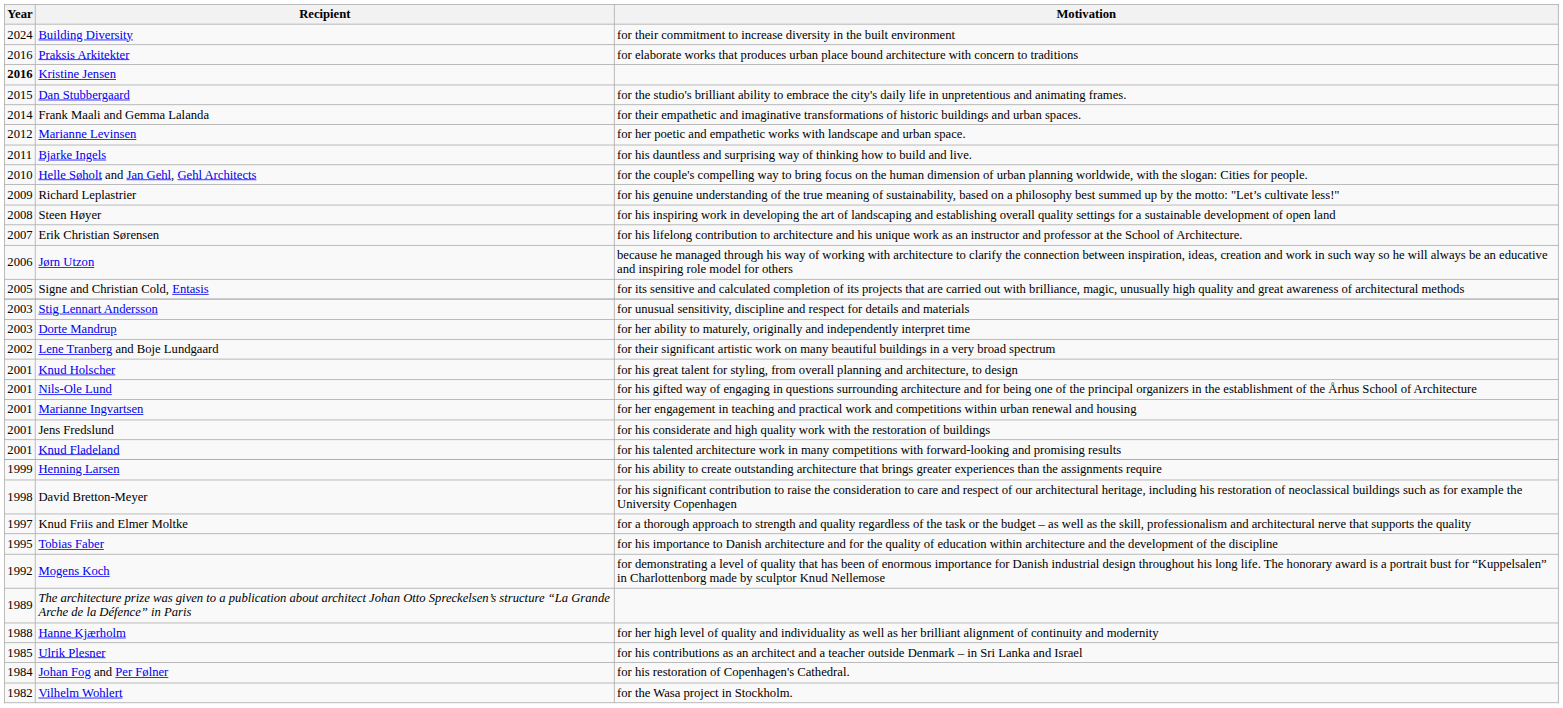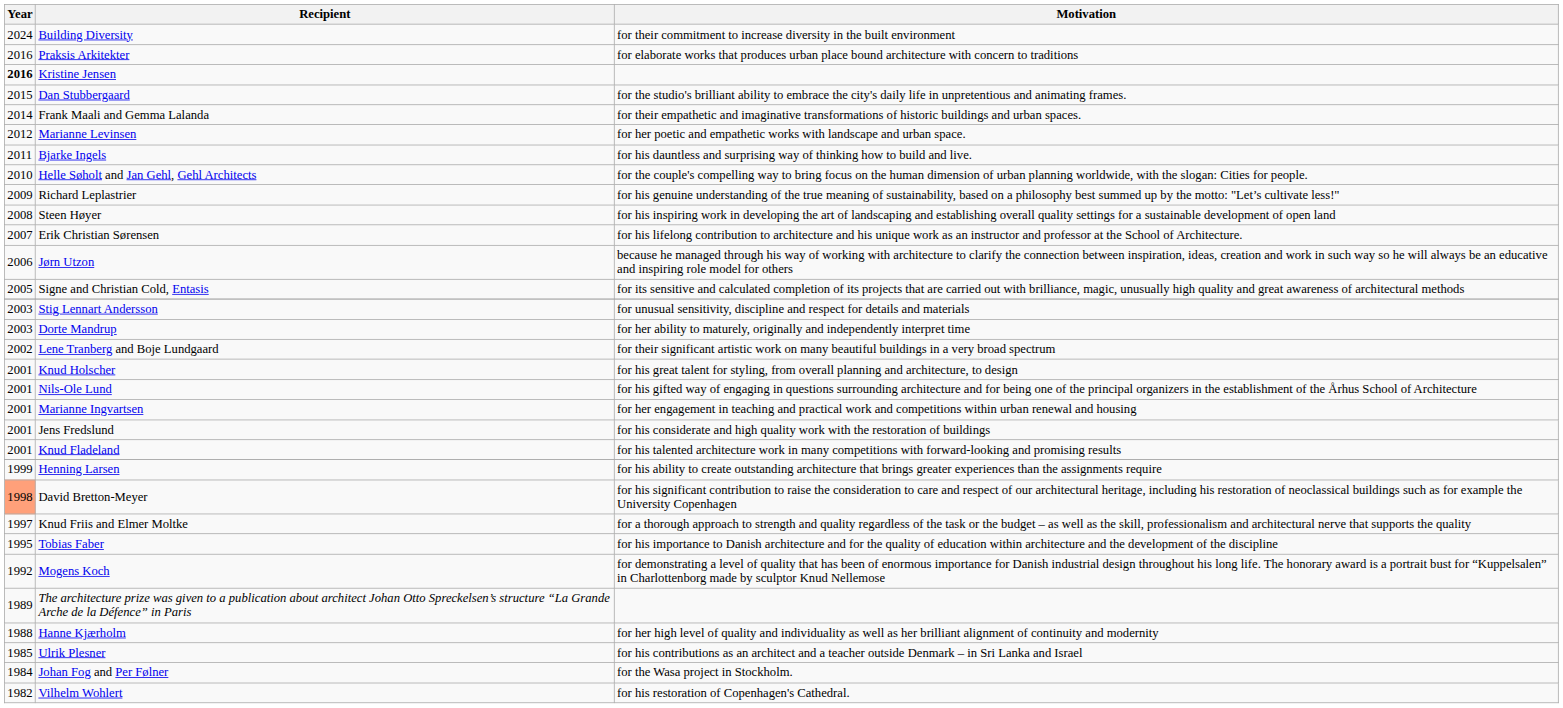David Bretton-Meyer | Year: no background -> lightsalmon background
Johan Fog and Per Følner | Motivation: for his restoration of Copenhagen's Cathedral. -> for the Wasa project in Stockholm.
Vilhelm Wohlert | Motivation: for the Wasa project in Stockholm. -> for his restoration of Copenhagen's Cathedral.
